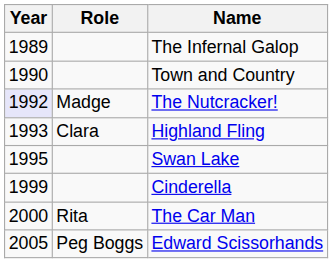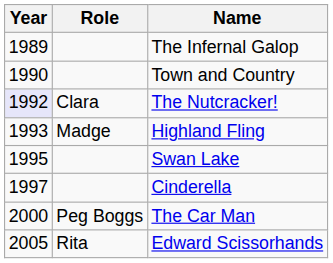The Nutcracker! | Role: Madge -> Clara
Highland Fling | Role: Clara -> Madge
Cinderella | Year: 1999 -> 1997
The Car Man | Role: Rita -> Peg Boggs
Edward Scissorhands | Role: Peg Boggs -> Rita
